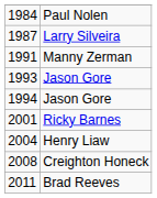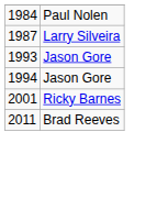- row: 1991 | Manny Zerman
- row: 2004 | Henry Liaw
- row: 2008 | Creighton Honeck
